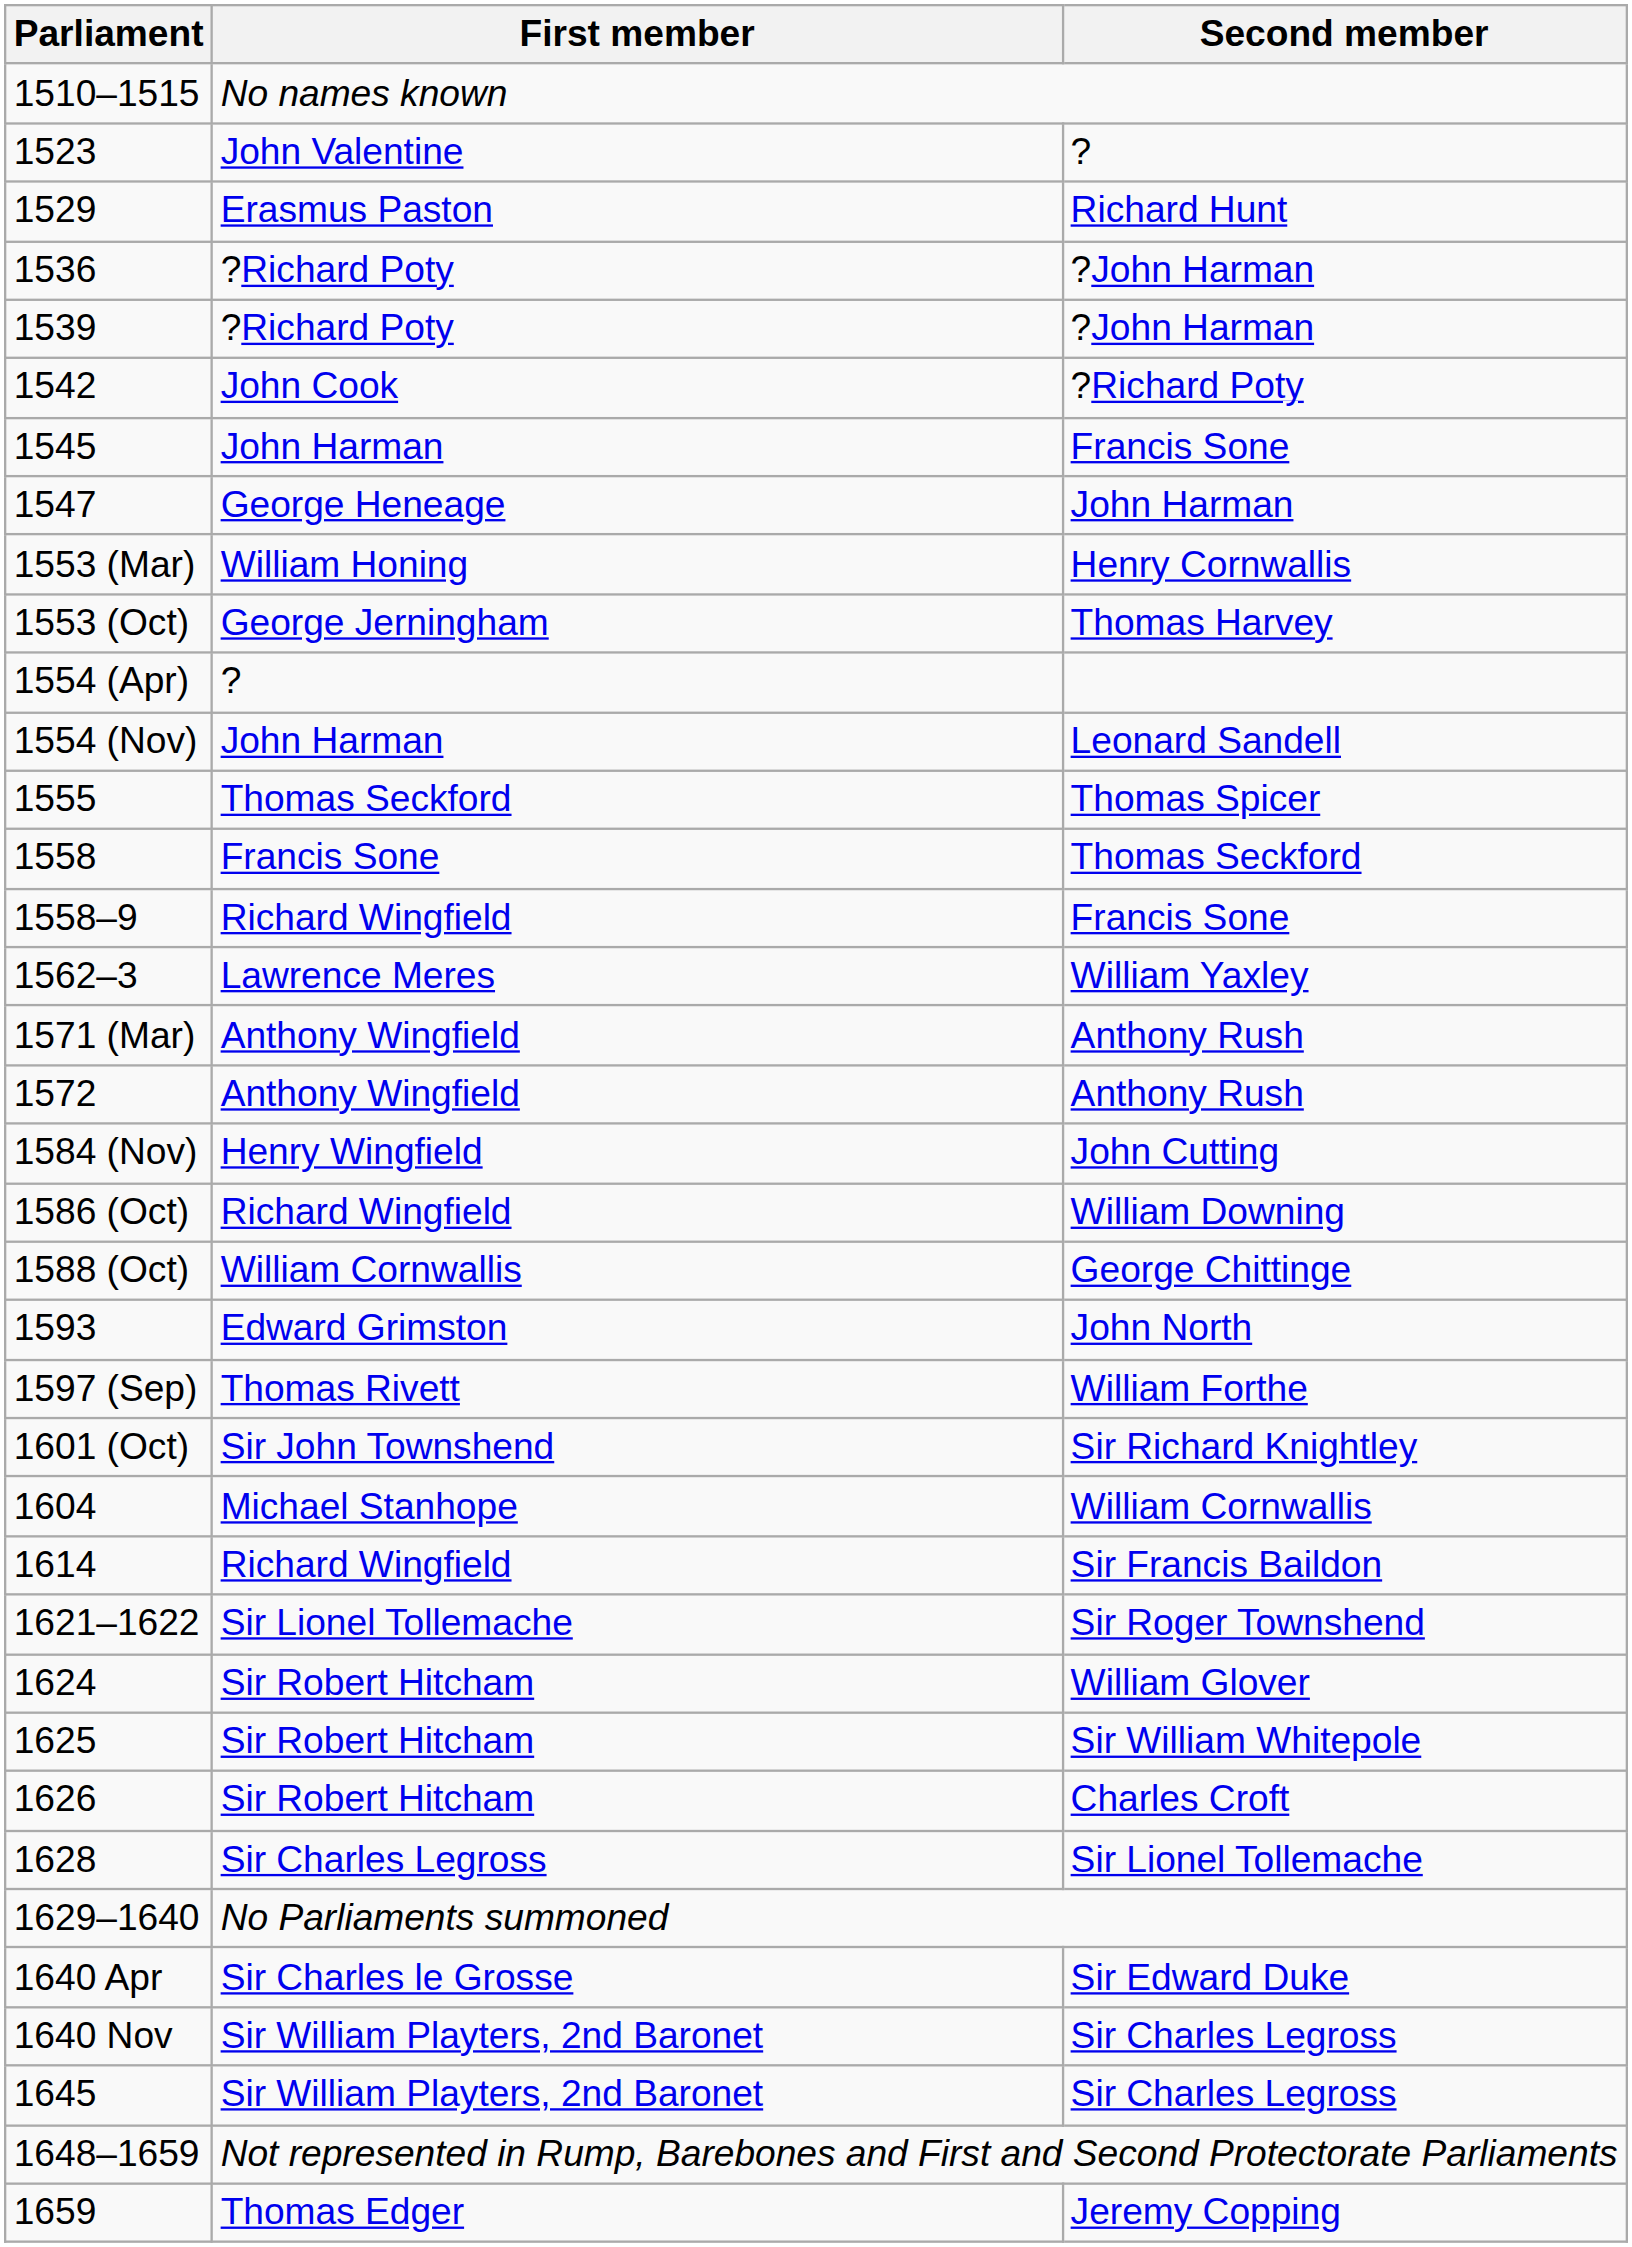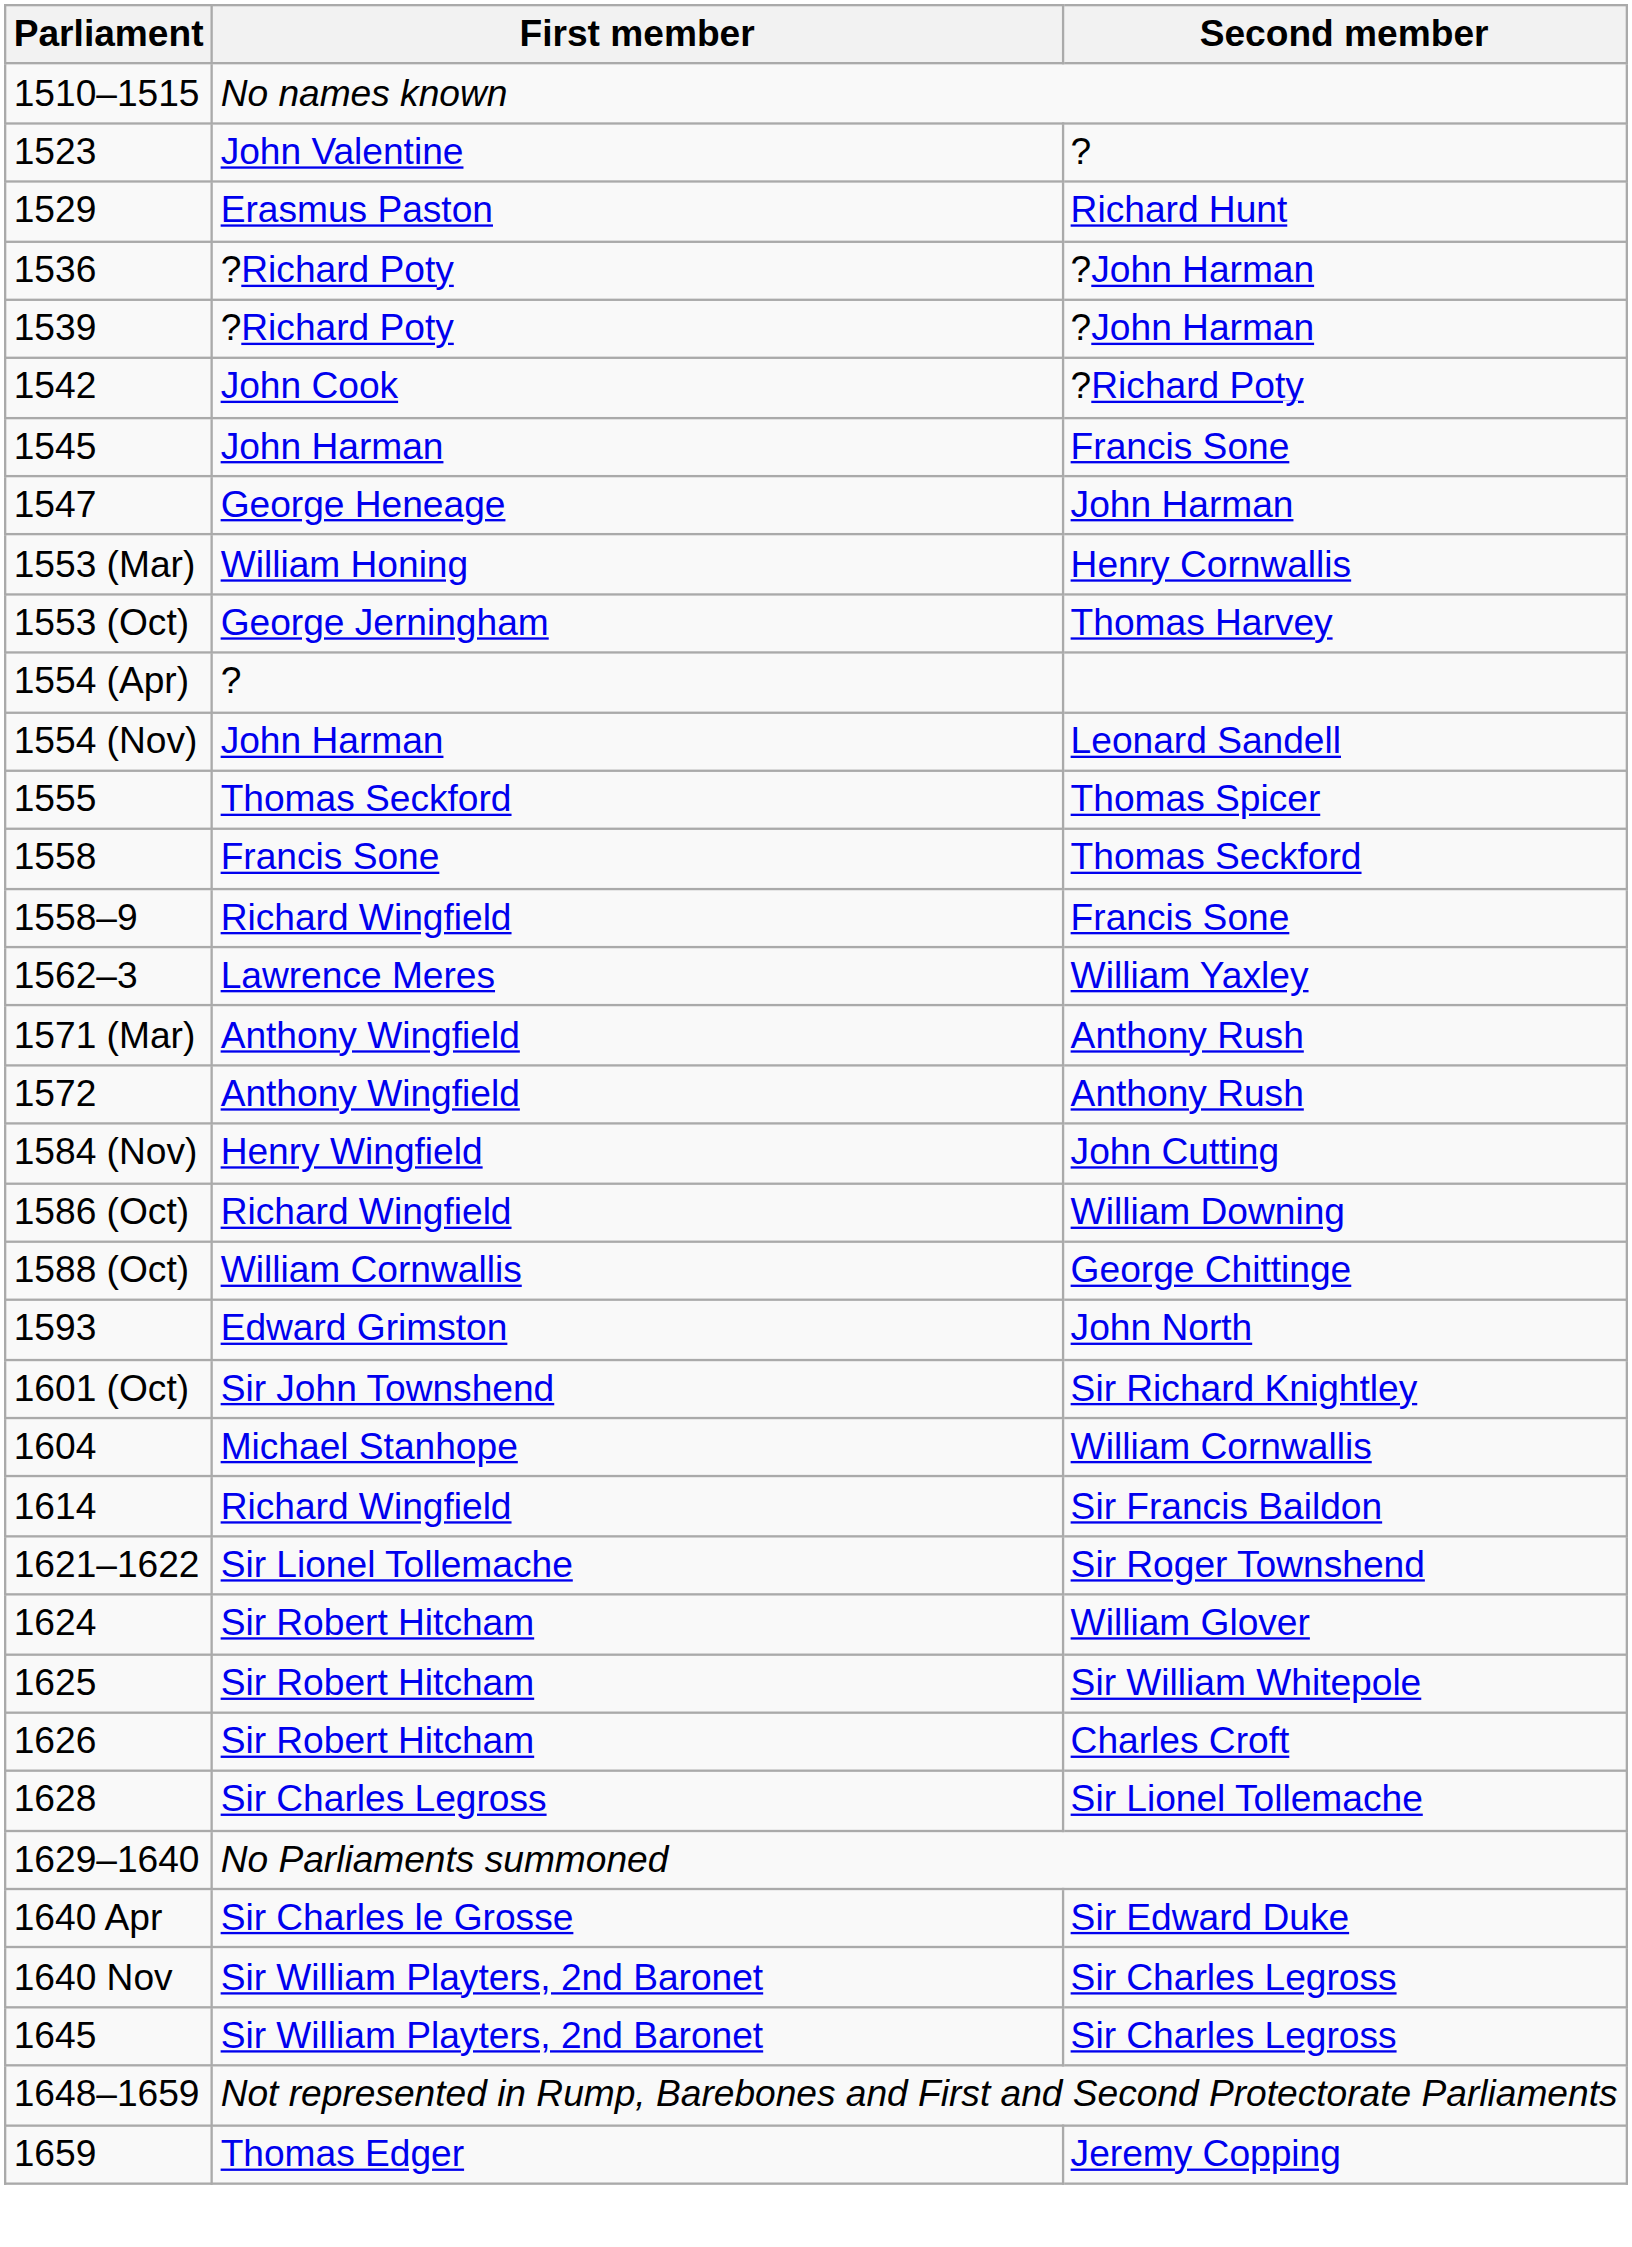- row: 1597 (Sep) | Thomas Rivett | William Forthe
